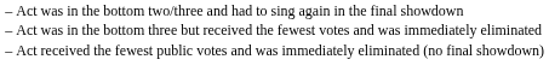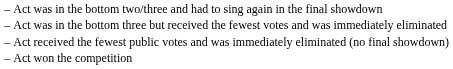+ row: – | Act won the competition
